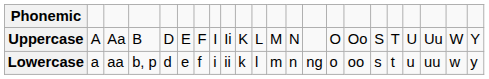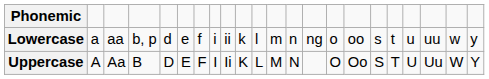rows swapped: Lowercase <-> Uppercase
